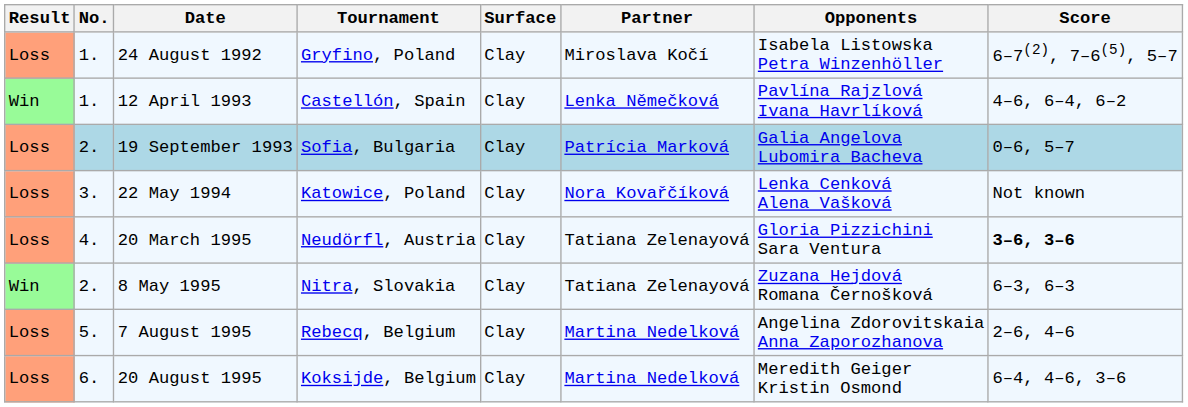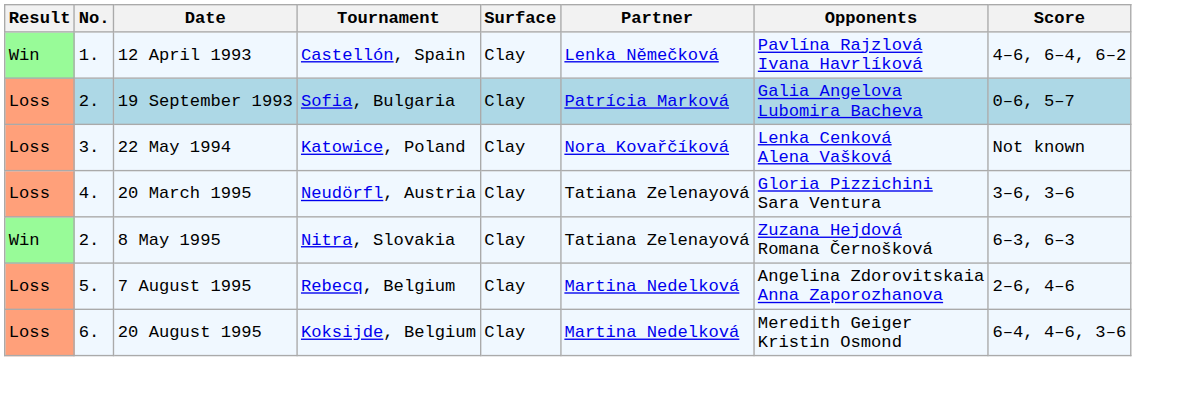- row: Loss | 1. | 24 August 1992 | Gryfino, Poland | Clay | Miroslava Kočí | Isabela Listowska Petra Winzenhöller | 6–7(2), 7–6(5), 5–7
20 March 1995 | Score: bold -> normal
